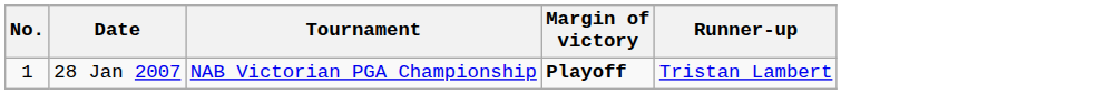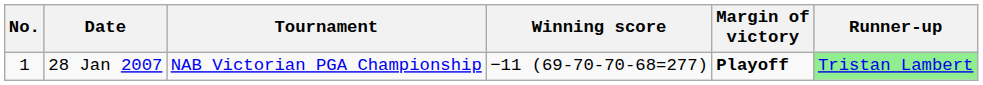+ column: Winning score | −11 (69-70-70-68=277)
28 Jan 2007 | Runner-up: no background -> lightgreen background
